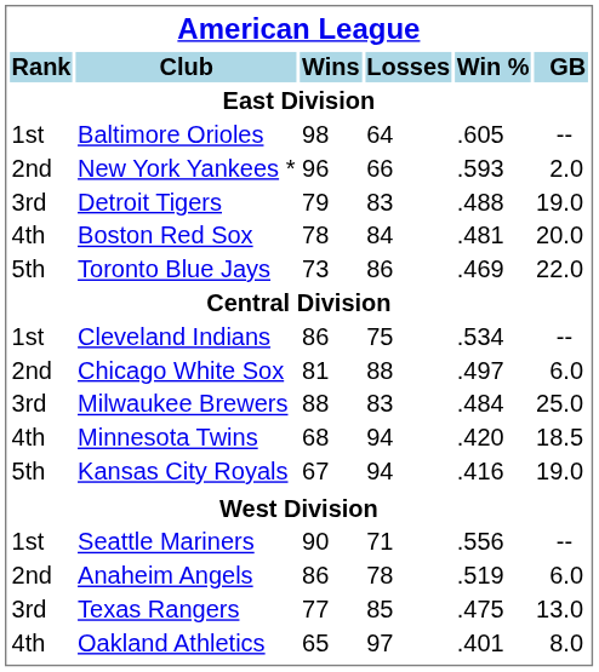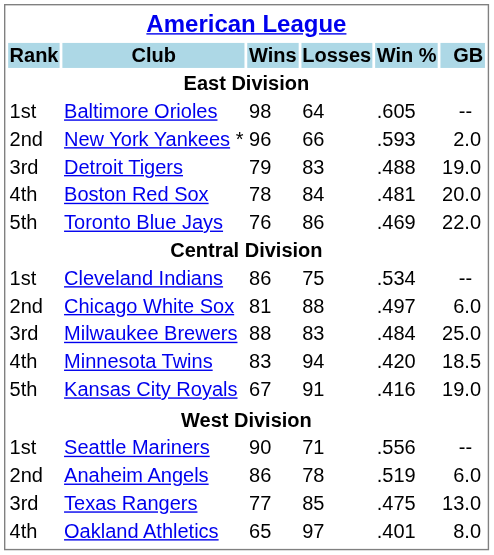Toronto Blue Jays | Wins: 73 -> 76
Minnesota Twins | Wins: 68 -> 83
Kansas City Royals | Losses: 94 -> 91
